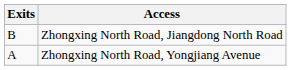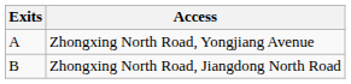rows swapped: Zhongxing North Road, Yongjiang Avenue <-> Zhongxing North Road, Jiangdong North Road
